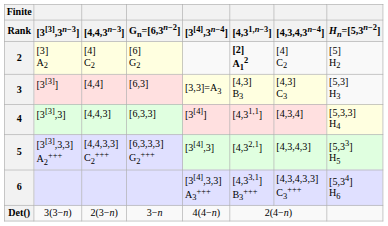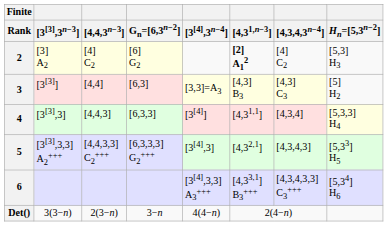2 | Hn=[5,3n−2]: [5] H2 -> [5,3] H3
3 | Hn=[5,3n−2]: [5,3] H3 -> [5] H2
